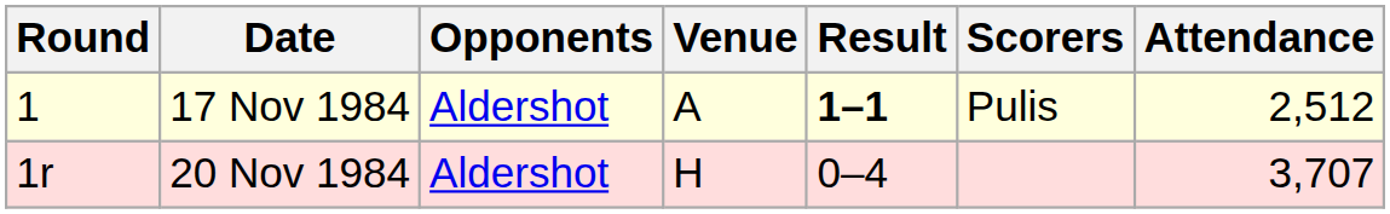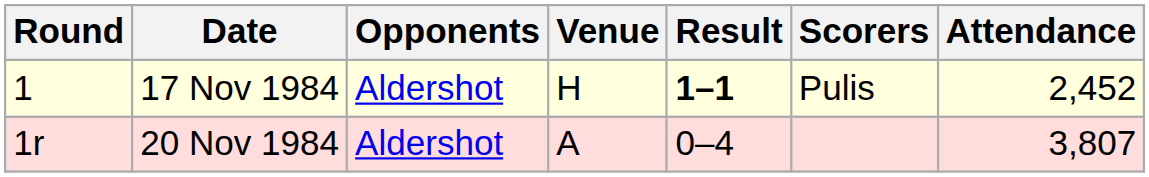17 Nov 1984 | Venue: A -> H
17 Nov 1984 | Attendance: 2,512 -> 2,452
20 Nov 1984 | Venue: H -> A
20 Nov 1984 | Attendance: 3,707 -> 3,807
